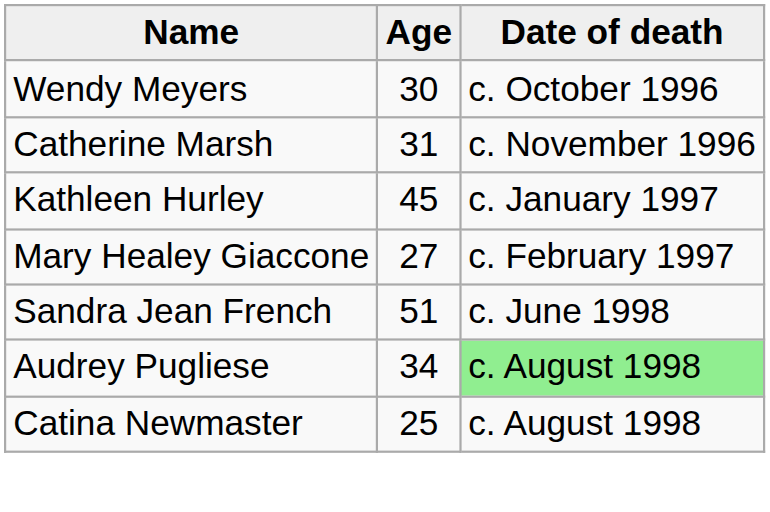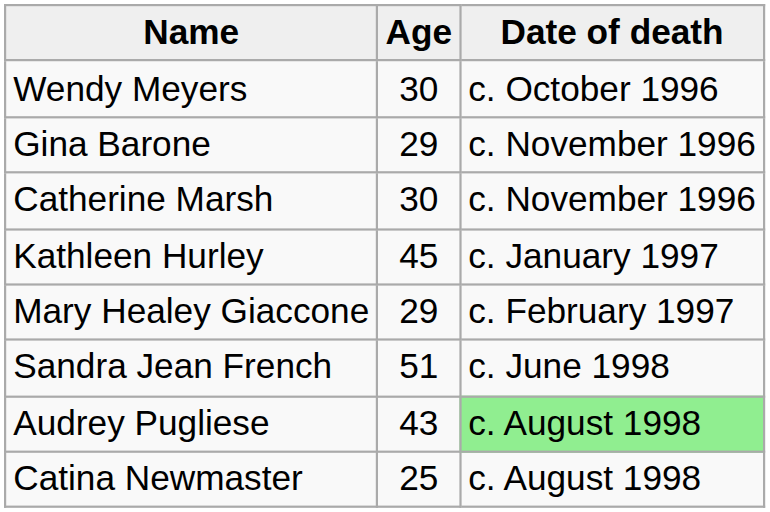+ row: Gina Barone | 29 | c. November 1996
Catherine Marsh | Age: 31 -> 30
Mary Healey Giaccone | Age: 27 -> 29
Audrey Pugliese | Age: 34 -> 43
